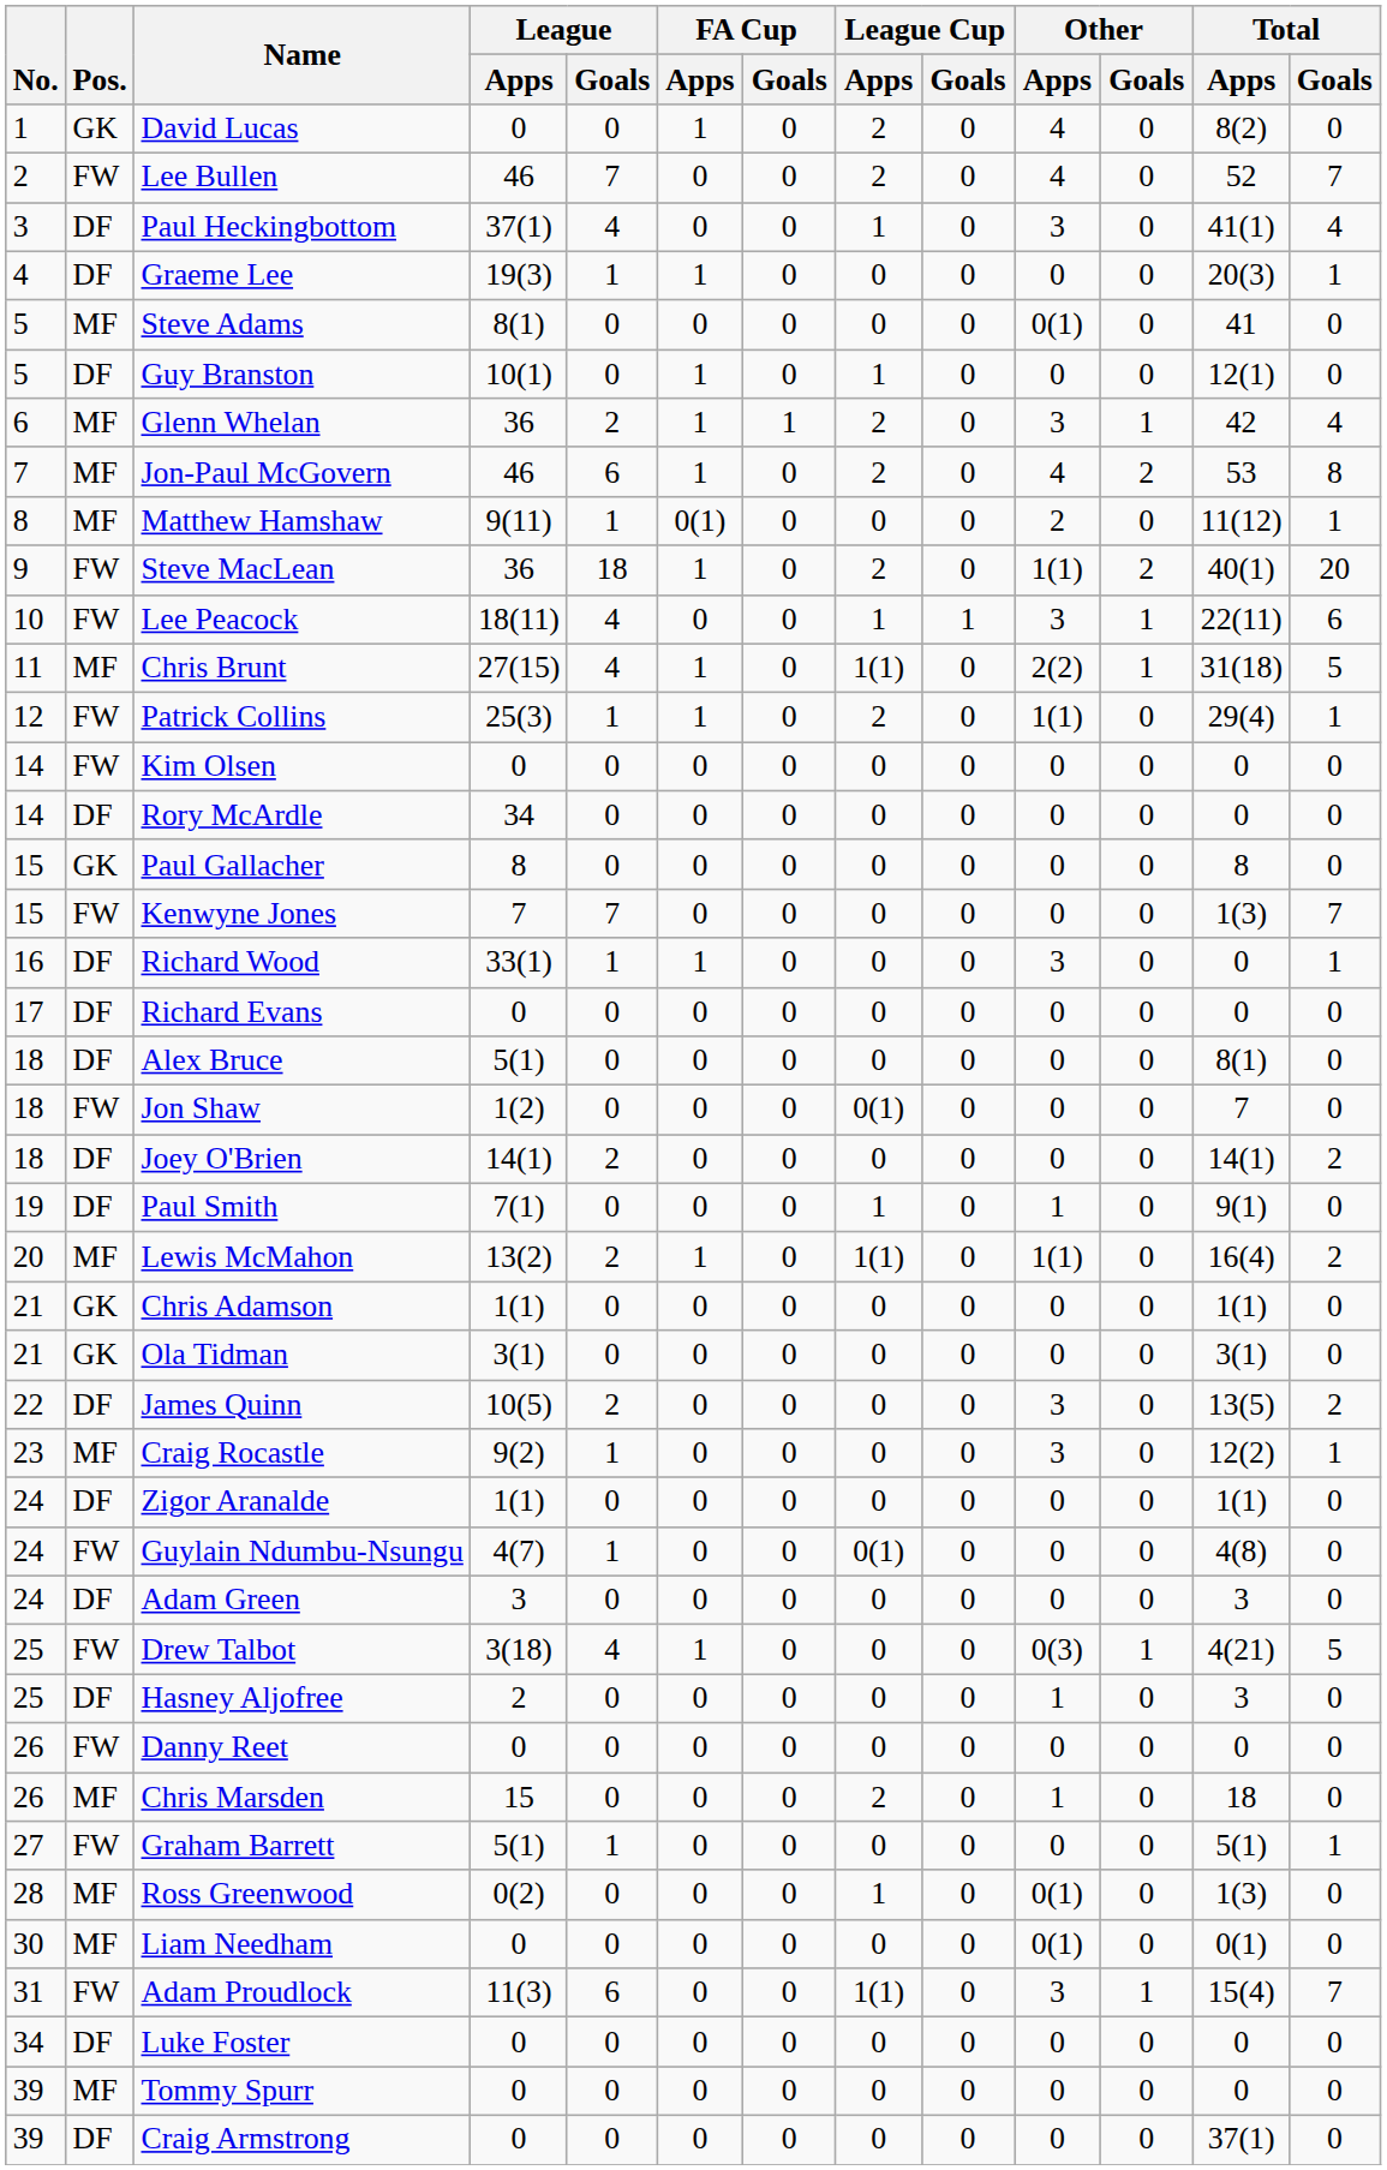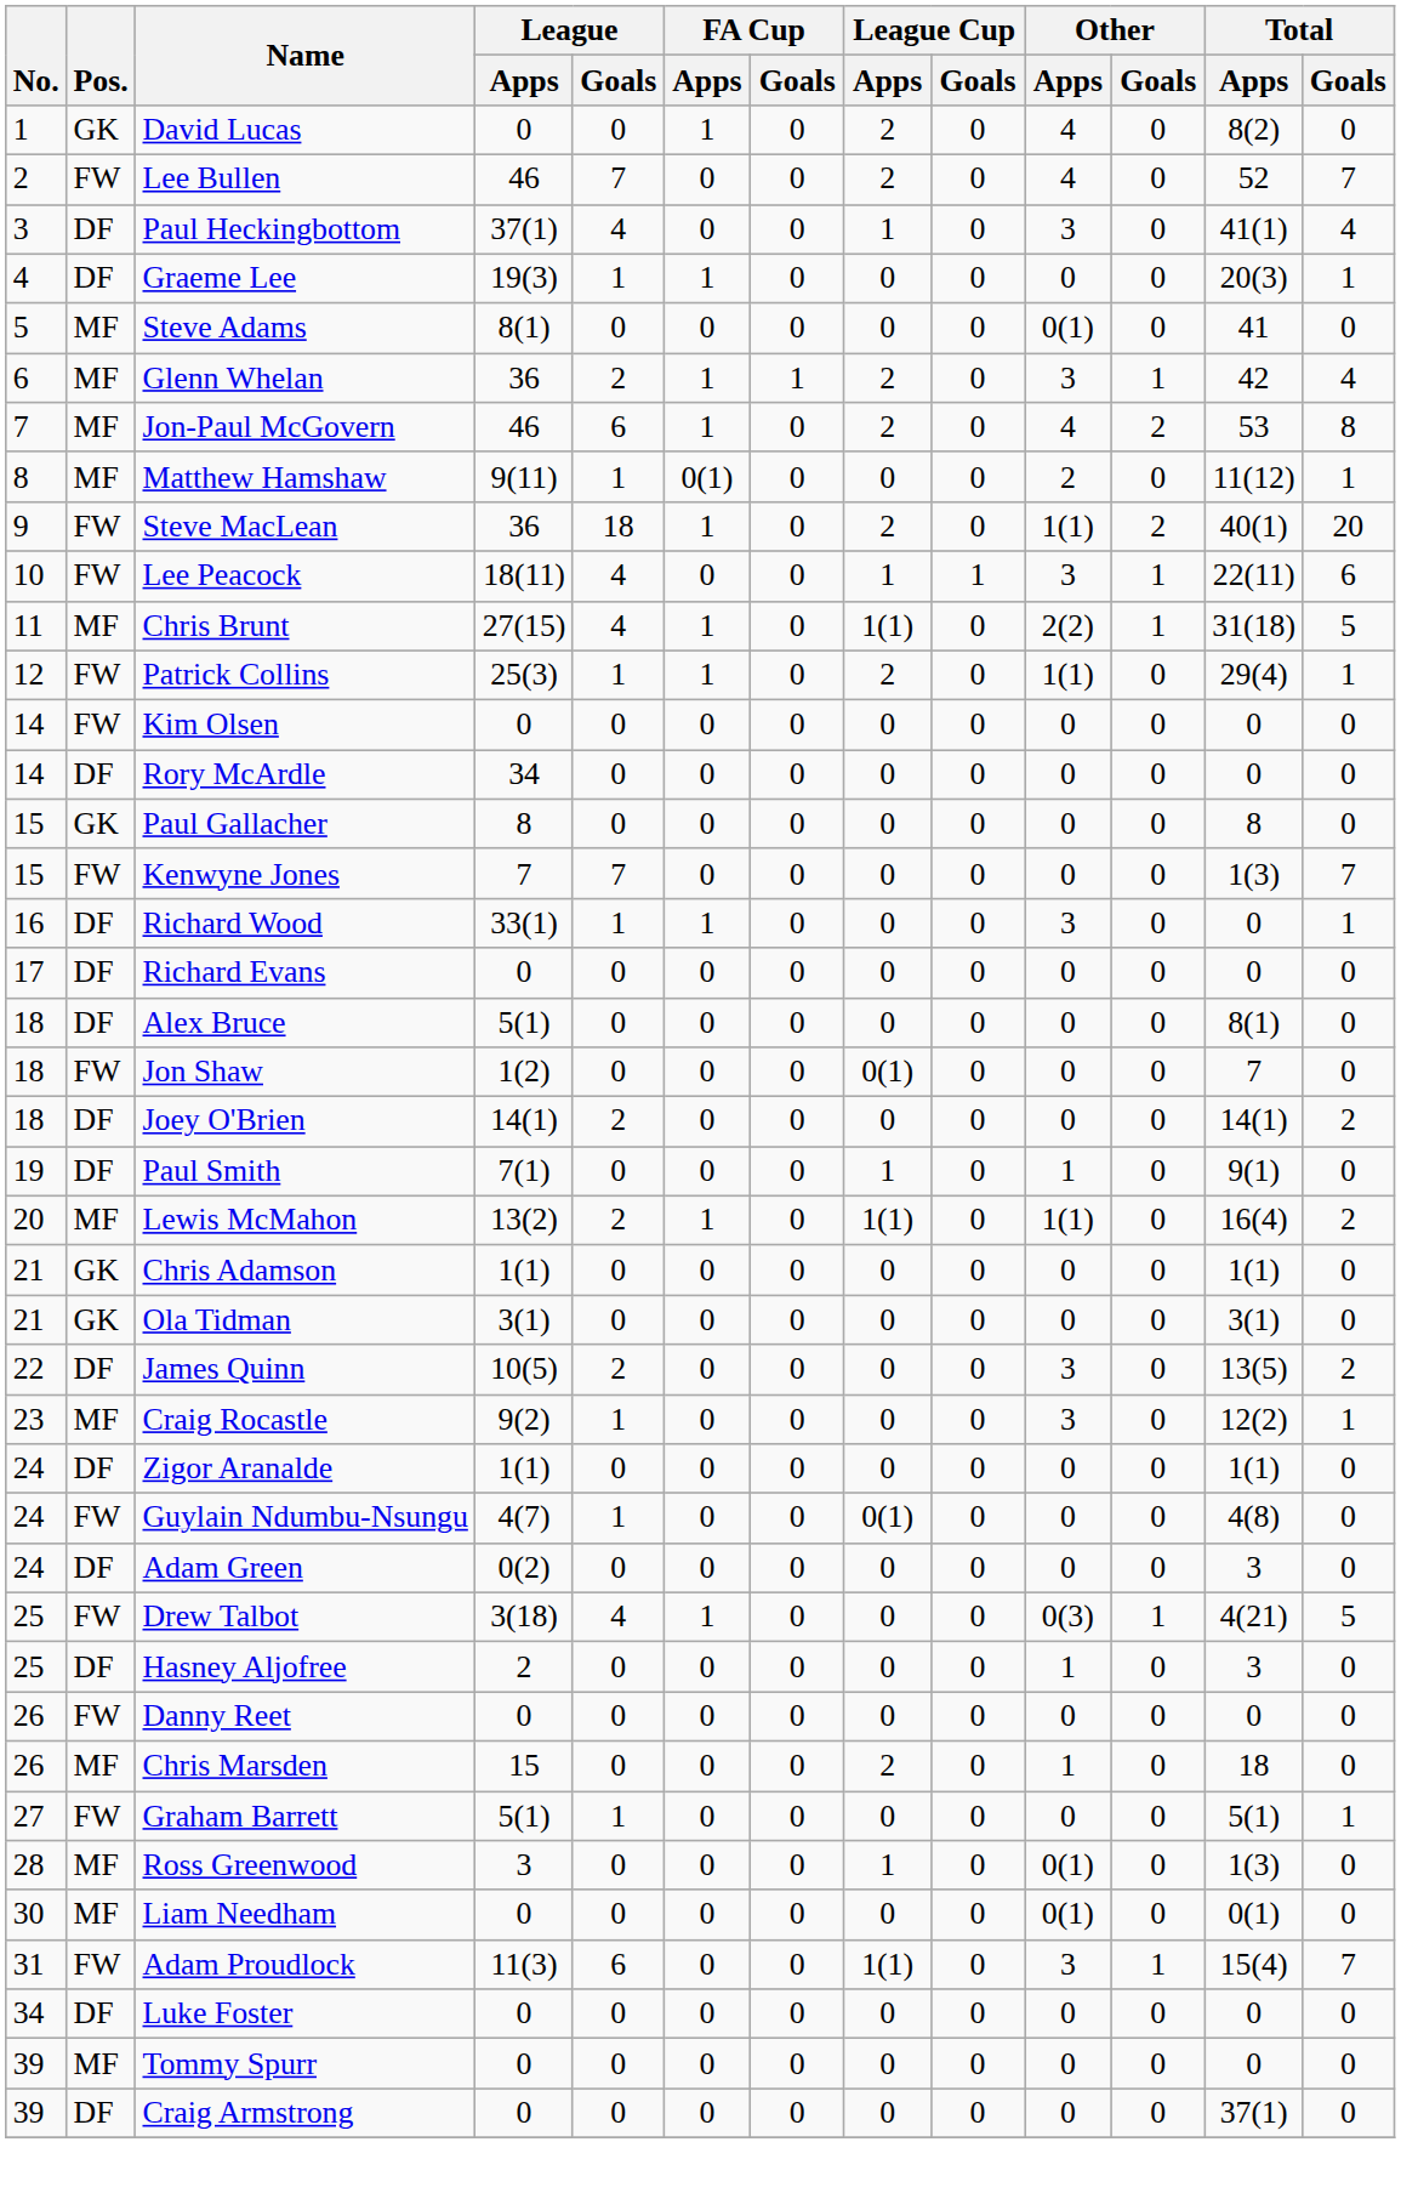- row: 5 | DF | Guy Branston | 10(1) | 0 | 1 | 0 | 1 | 0 | 0 | 0 | 12(1) | 0
Adam Green | League / Apps: 3 -> 0(2)
Ross Greenwood | League / Apps: 0(2) -> 3
